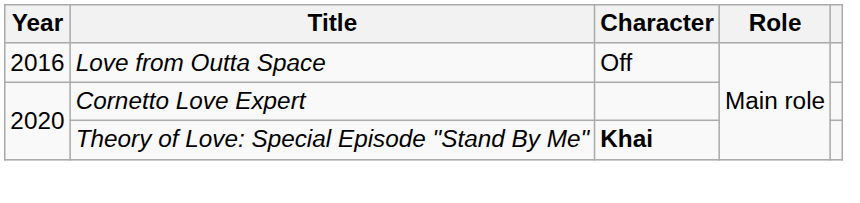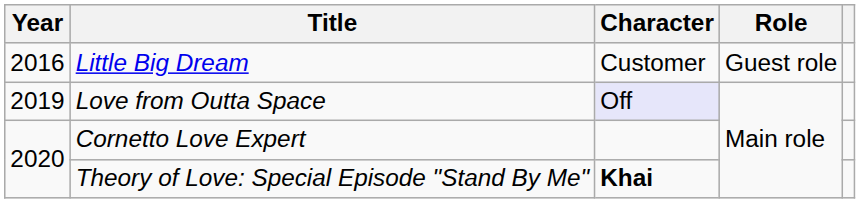+ row: 2016 | Little Big Dream | Customer | Guest role
Love from Outta Space | Year: 2016 -> 2019
Love from Outta Space | Character: no background -> lavender background
